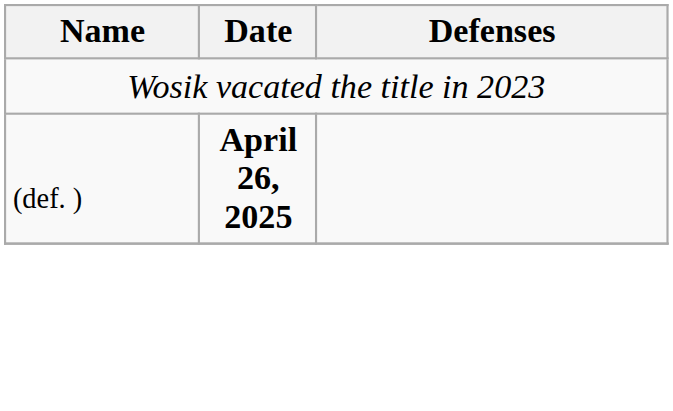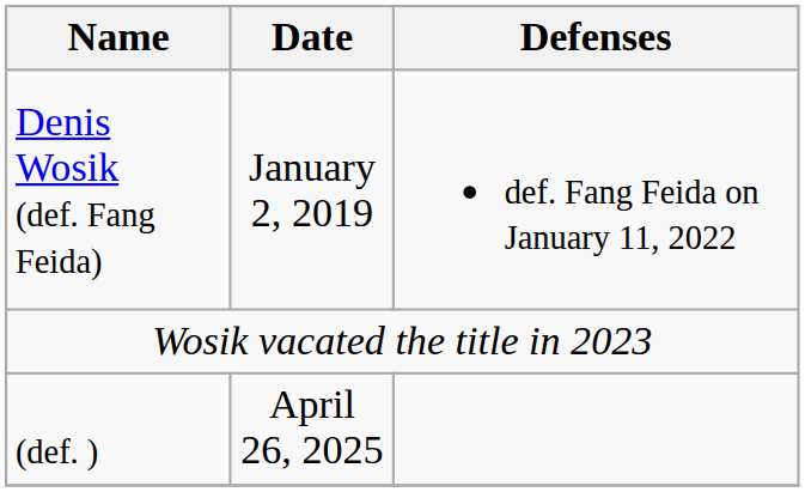+ row: Denis Wosik (def. Fang Feida) | January 2, 2019 | def. Fang Feida on January 11, 2022
(def. ) | Date: bold -> normal
